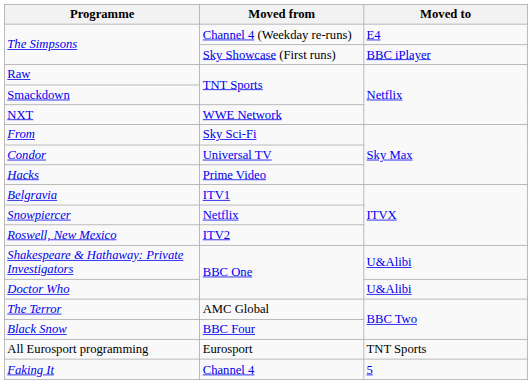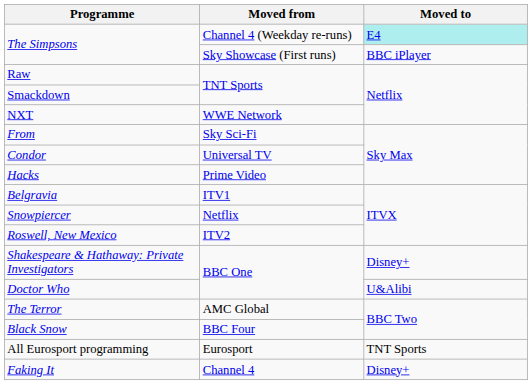The Simpsons / Channel 4 (Weekday re-runs) | Moved to: no background -> paleturquoise background
Shakespeare & Hathaway: Private Investigators | Moved to: U&Alibi -> Disney+
Faking It | Moved to: 5 -> Disney+
